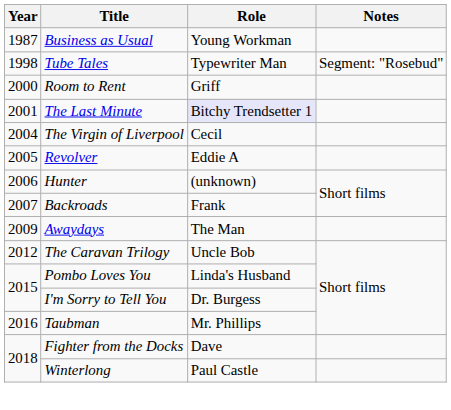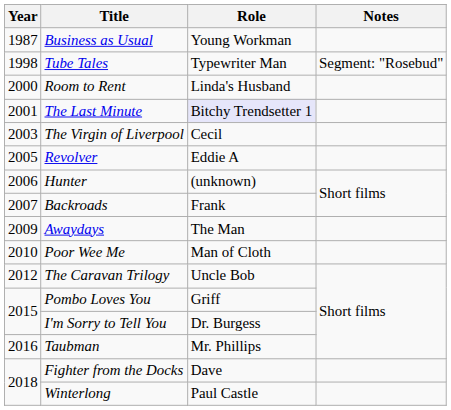Room to Rent | Role: Griff -> Linda's Husband
The Virgin of Liverpool | Year: 2004 -> 2003
+ row: 2010 | Poor Wee Me | Man of Cloth
Pombo Loves You | Role: Linda's Husband -> Griff
